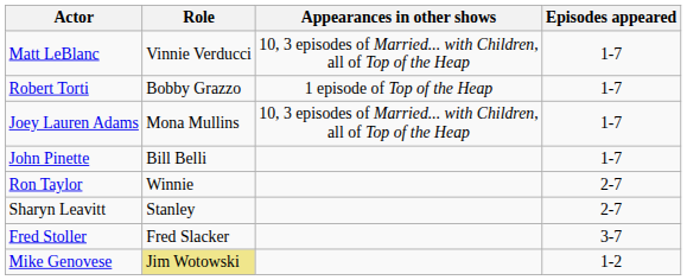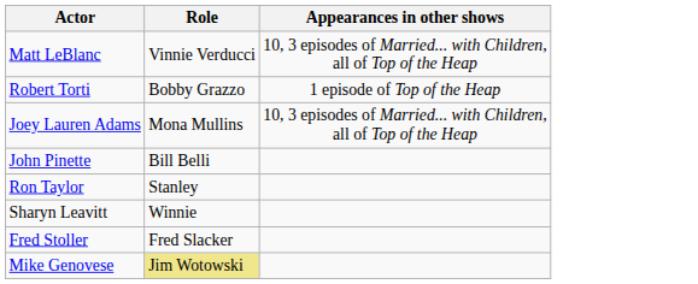- column: Episodes appeared | 1-7 | 1-7 | 1-7 | 1-7 | 2-7 | 2-7 | 3-7 | 1-2
Ron Taylor | Role: Winnie -> Stanley
Sharyn Leavitt | Role: Stanley -> Winnie
